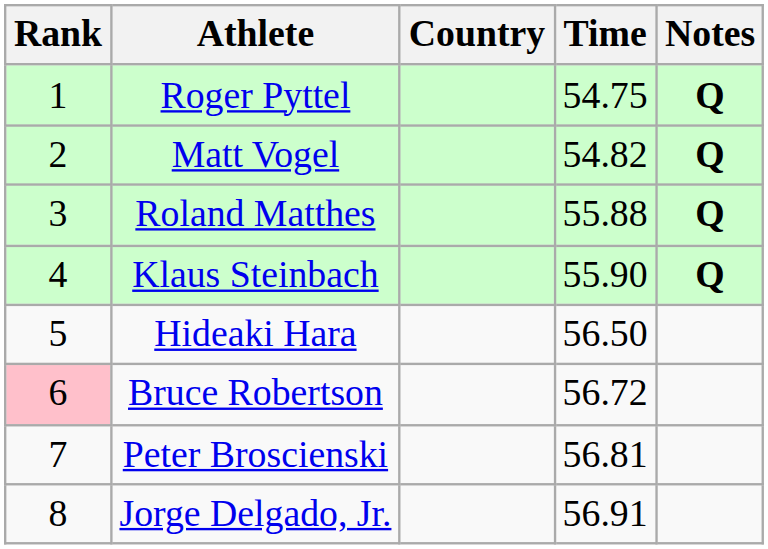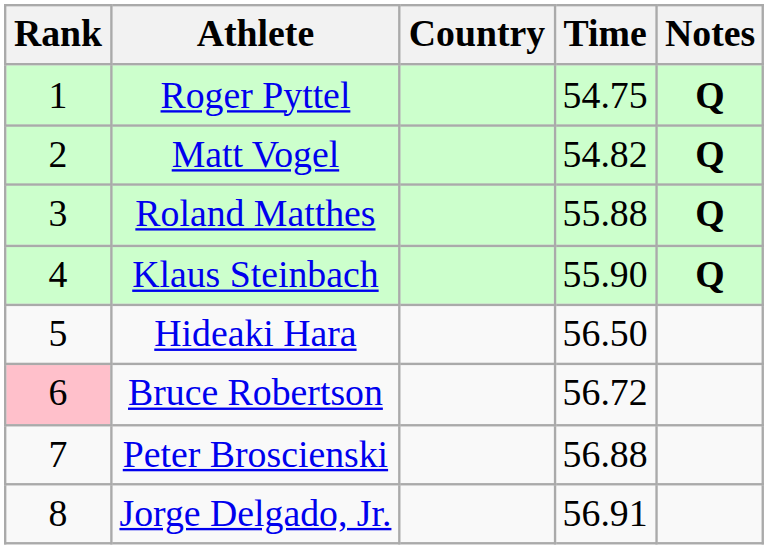Peter Broscienski | Time: 56.81 -> 56.88
